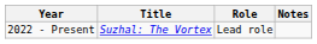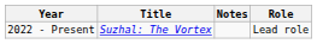columns swapped: Role <-> Notes
